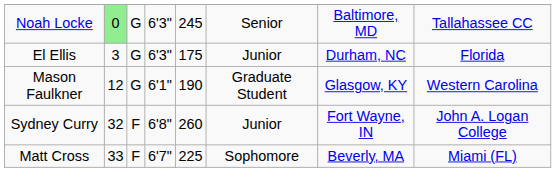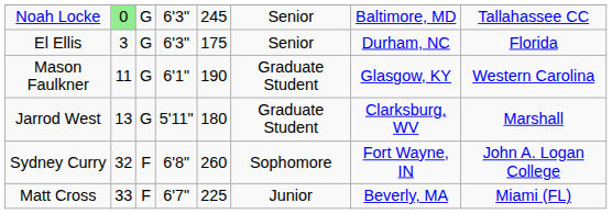El Ellis | column 6: Junior -> Senior
Mason Faulkner | column 2: 12 -> 11
+ row: Jarrod West | 13 | G | 5'11" | 180 | Graduate Student | Clarksburg, WV | Marshall
Sydney Curry | column 6: Junior -> Sophomore
Matt Cross | column 6: Sophomore -> Junior
